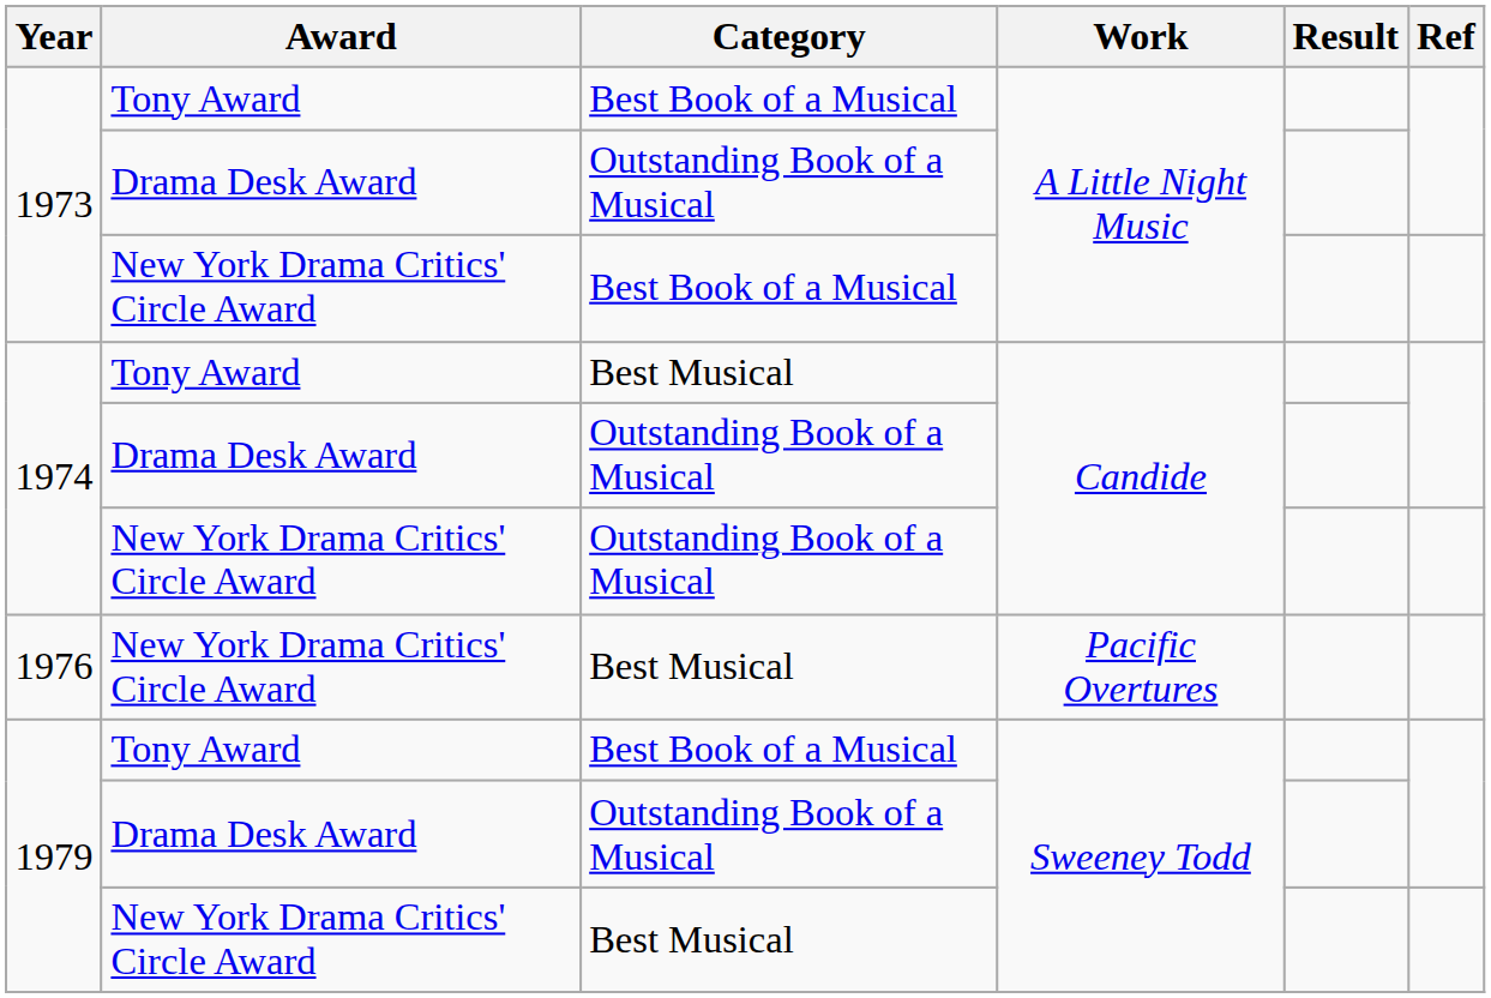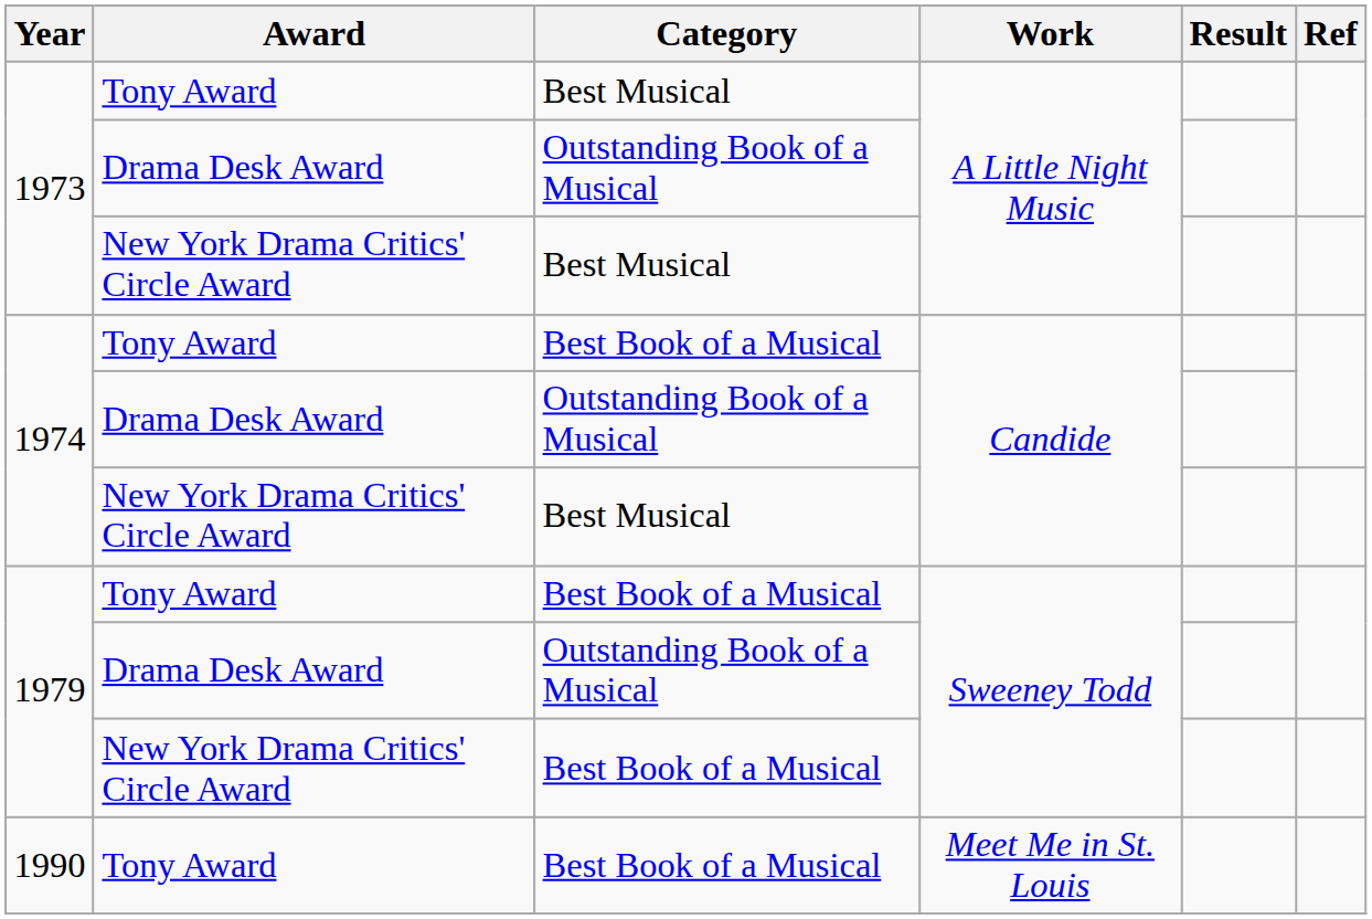1973 / Tony Award | Category: Best Book of a Musical -> Best Musical
1973 / New York Drama Critics' Circle Award | Category: Best Book of a Musical -> Best Musical
1974 / Tony Award | Category: Best Musical -> Best Book of a Musical
1974 / New York Drama Critics' Circle Award | Category: Outstanding Book of a Musical -> Best Musical
- row: 1976 | New York Drama Critics' Circle Award | Best Musical | Pacific Overtures
1979 / New York Drama Critics' Circle Award | Category: Best Musical -> Best Book of a Musical
+ row: 1990 | Tony Award | Best Book of a Musical | Meet Me in St. Louis
